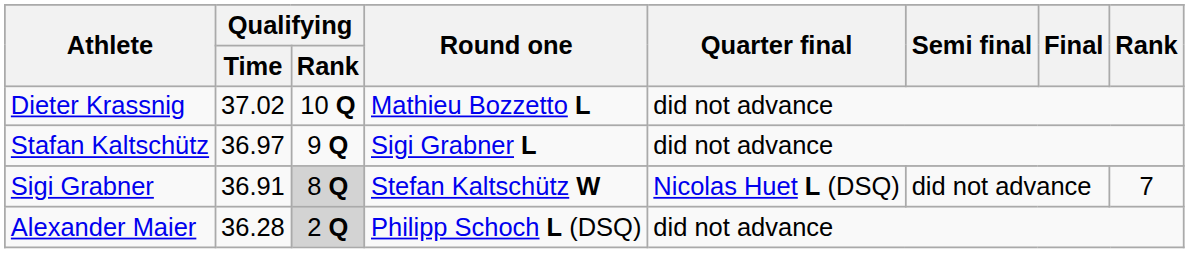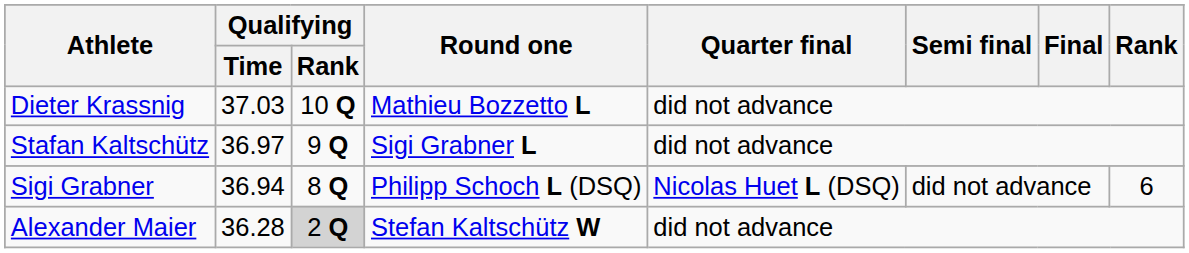Dieter Krassnig | Qualifying / Time: 37.02 -> 37.03
Sigi Grabner | Qualifying / Time: 36.91 -> 36.94
Sigi Grabner | Qualifying / Rank: lightgrey background -> no background
Sigi Grabner | Round one: Stefan Kaltschütz W -> Philipp Schoch L (DSQ)
Sigi Grabner | Rank: 7 -> 6
Alexander Maier | Round one: Philipp Schoch L (DSQ) -> Stefan Kaltschütz W
